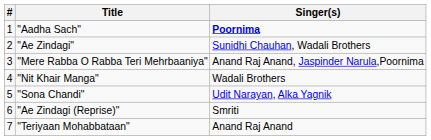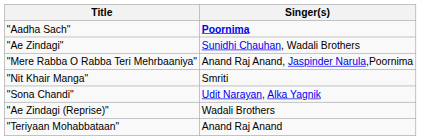- column: # | 1 | 2 | 3 | 4 | 5 | 6 | 7
"Nit Khair Manga" | Singer(s): Wadali Brothers -> Smriti
"Ae Zindagi (Reprise)" | Singer(s): Smriti -> Wadali Brothers
